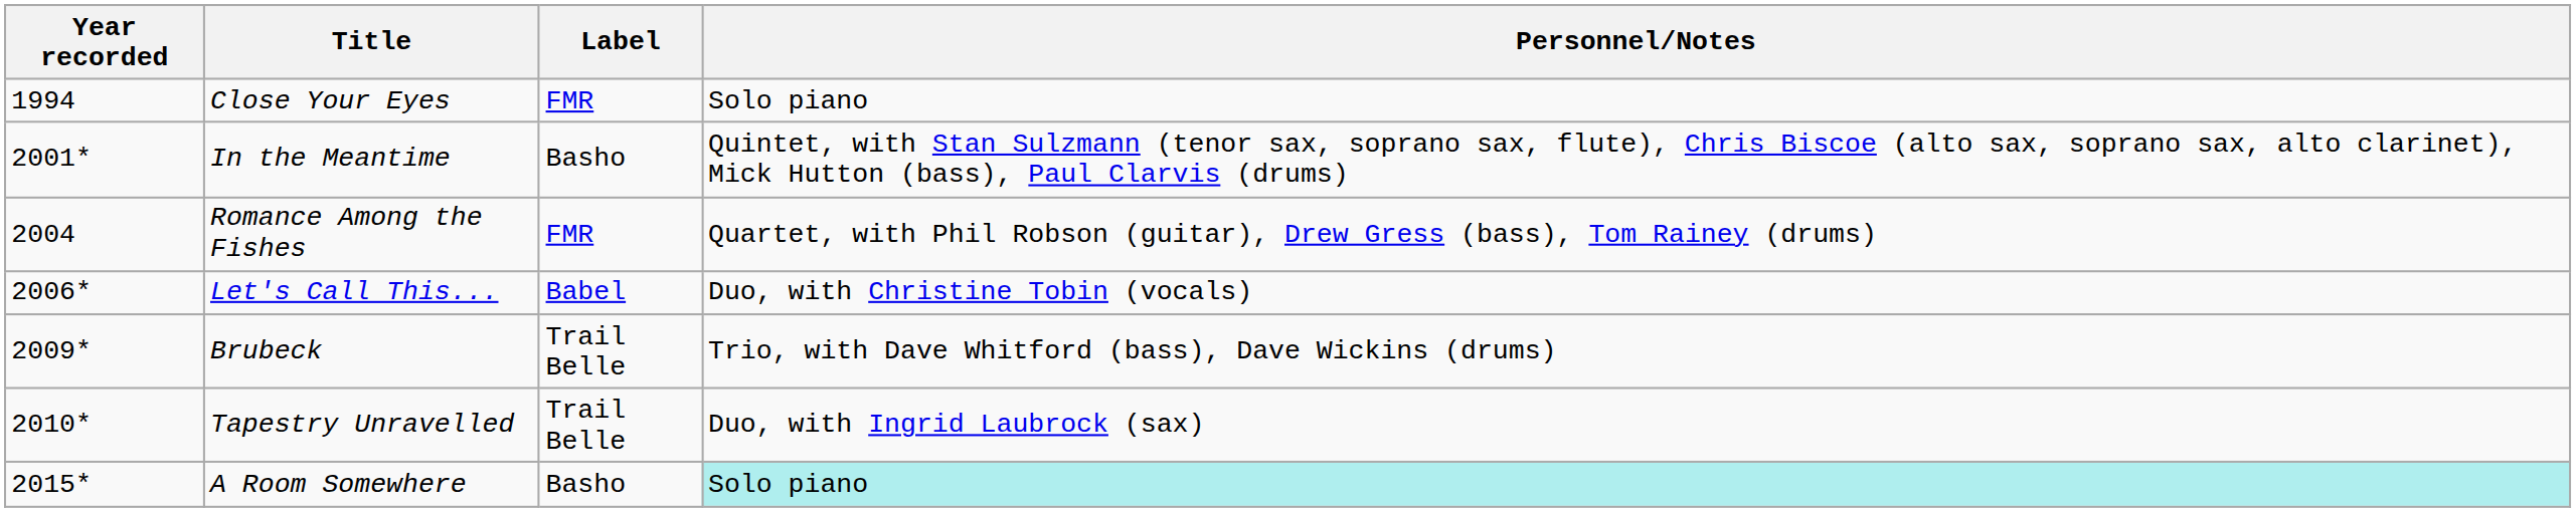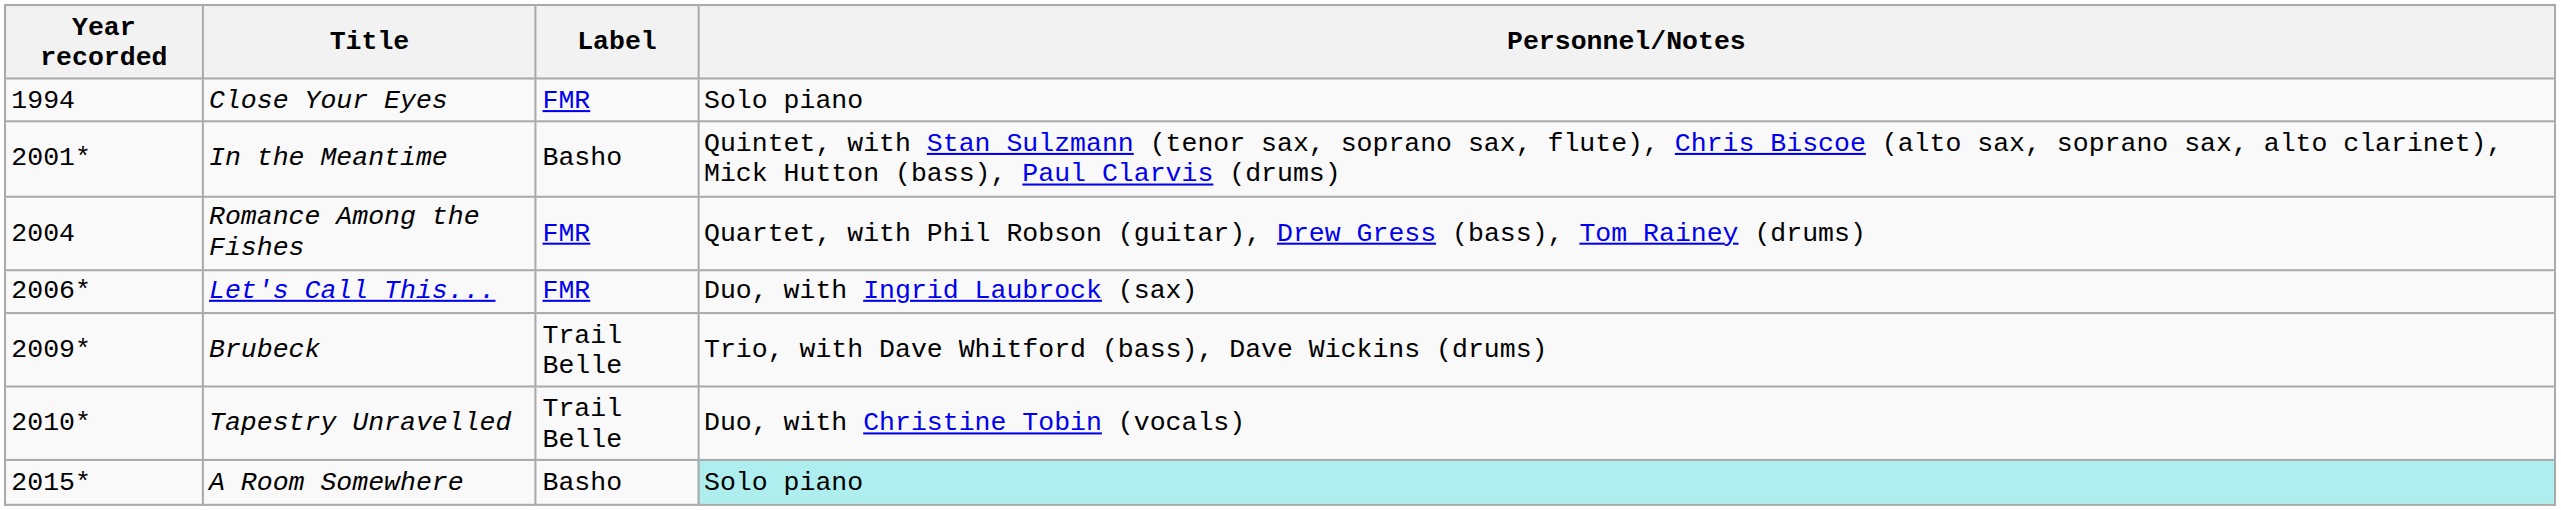Let's Call This... | Label: Babel -> FMR
Let's Call This... | Personnel/Notes: Duo, with Christine Tobin (vocals) -> Duo, with Ingrid Laubrock (sax)
Tapestry Unravelled | Personnel/Notes: Duo, with Ingrid Laubrock (sax) -> Duo, with Christine Tobin (vocals)
